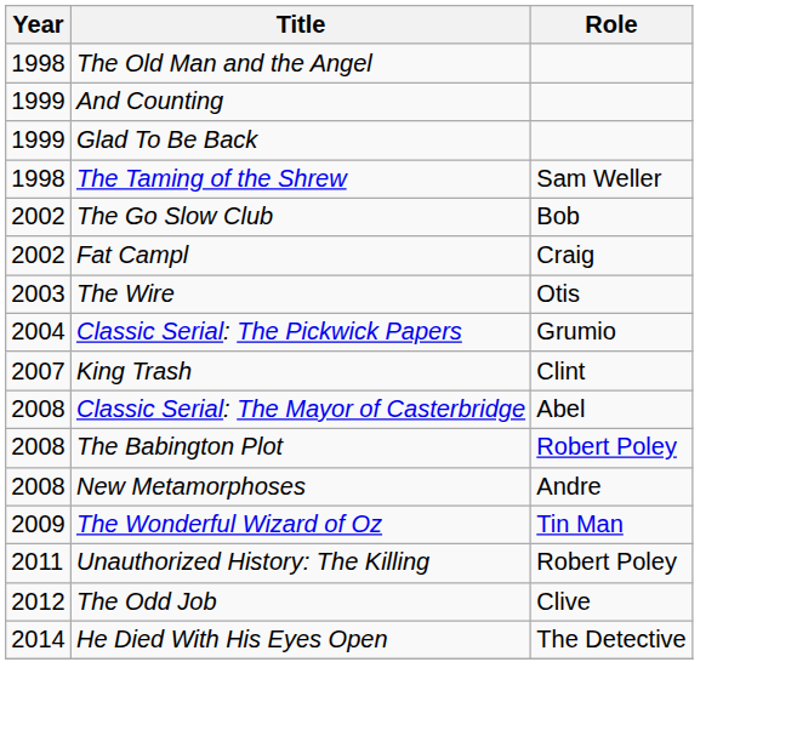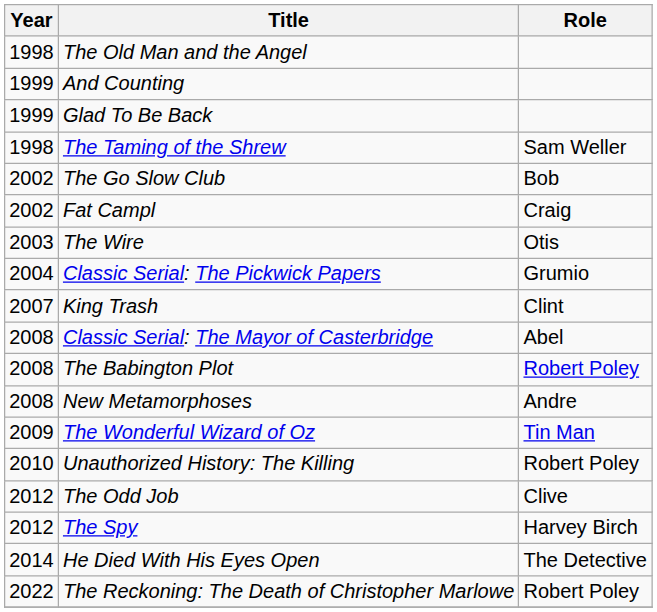Unauthorized History: The Killing | Year: 2011 -> 2010
+ row: 2012 | The Spy | Harvey Birch
+ row: 2022 | The Reckoning: The Death of Christopher Marlowe | Robert Poley
